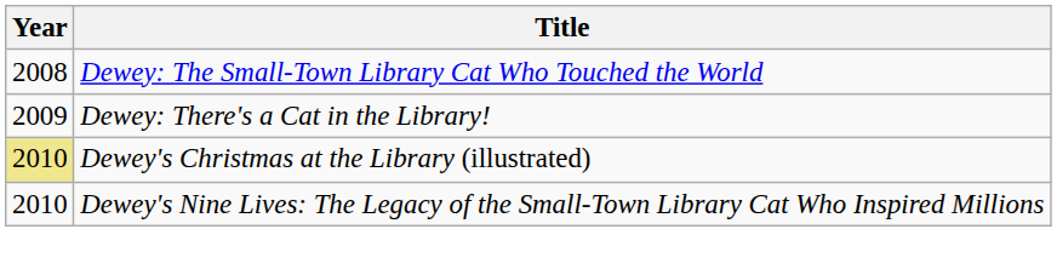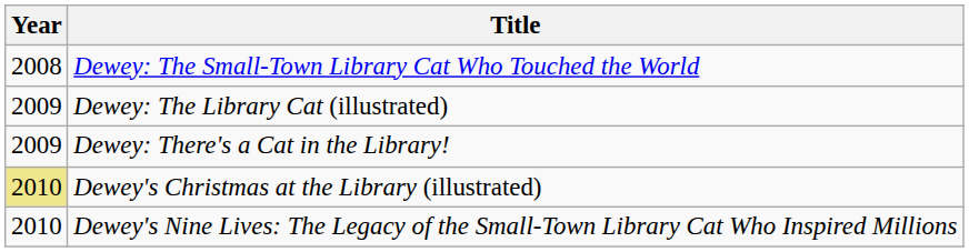+ row: 2009 | Dewey: The Library Cat (illustrated)
